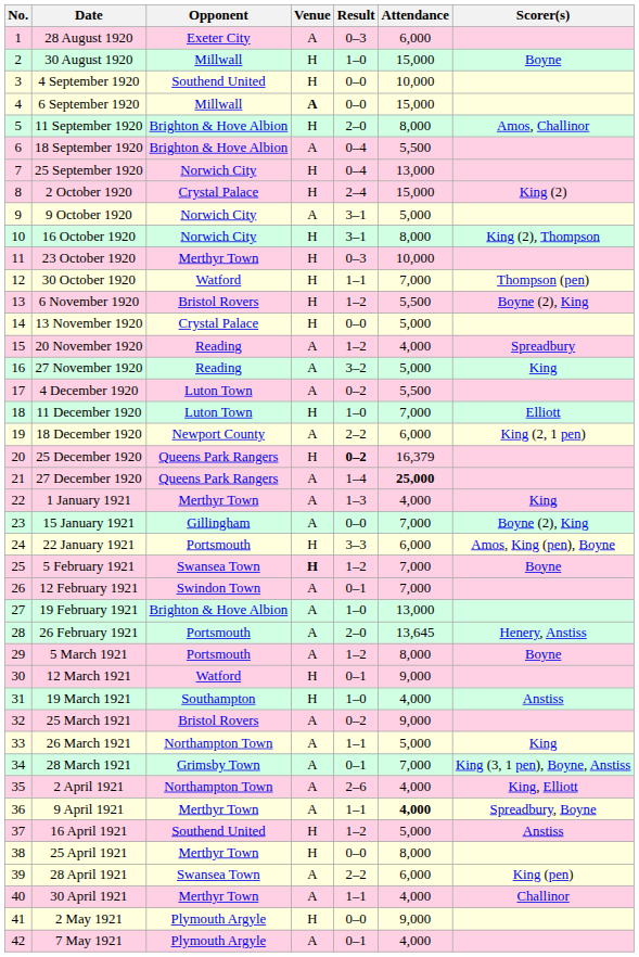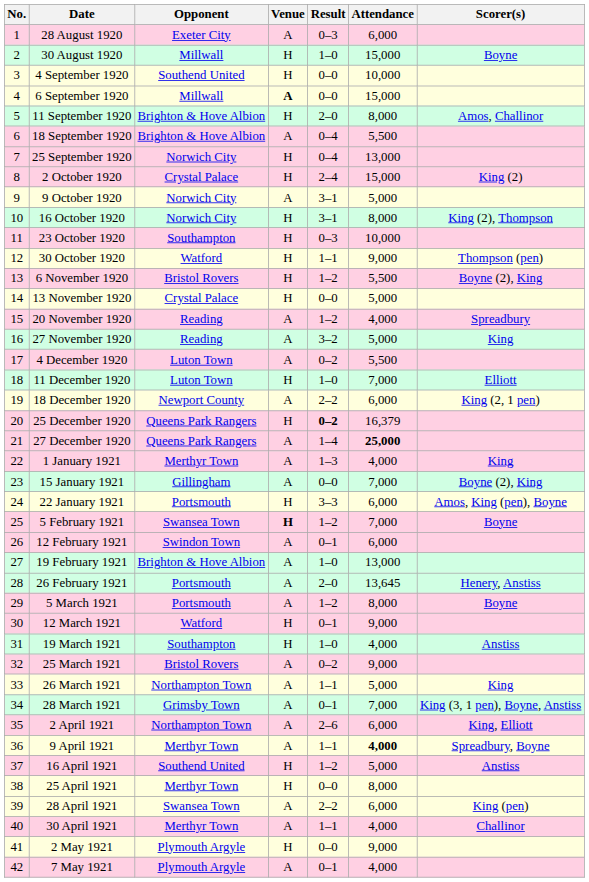23 October 1920 | Opponent: Merthyr Town -> Southampton
30 October 1920 | Attendance: 7,000 -> 9,000
12 February 1921 | Attendance: 7,000 -> 6,000
2 April 1921 | Attendance: 4,000 -> 6,000
